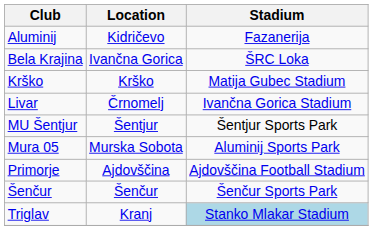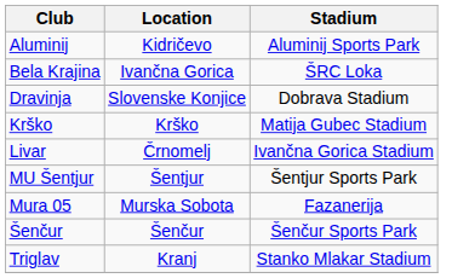Aluminij | Stadium: Fazanerija -> Aluminij Sports Park
+ row: Dravinja | Slovenske Konjice | Dobrava Stadium
Mura 05 | Stadium: Aluminij Sports Park -> Fazanerija
- row: Primorje | Ajdovščina | Ajdovščina Football Stadium
Triglav | Stadium: lightblue background -> no background
